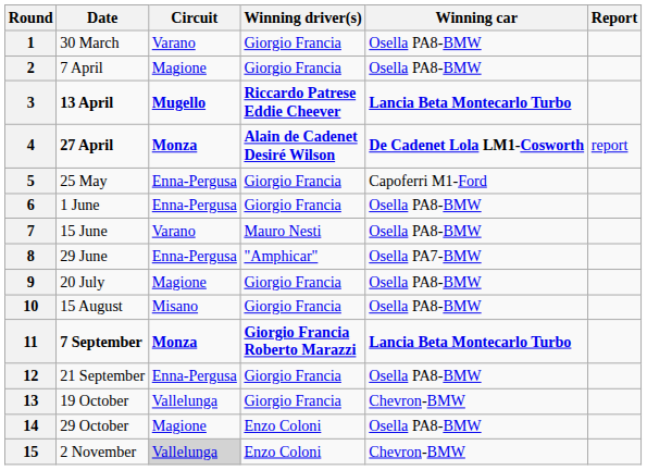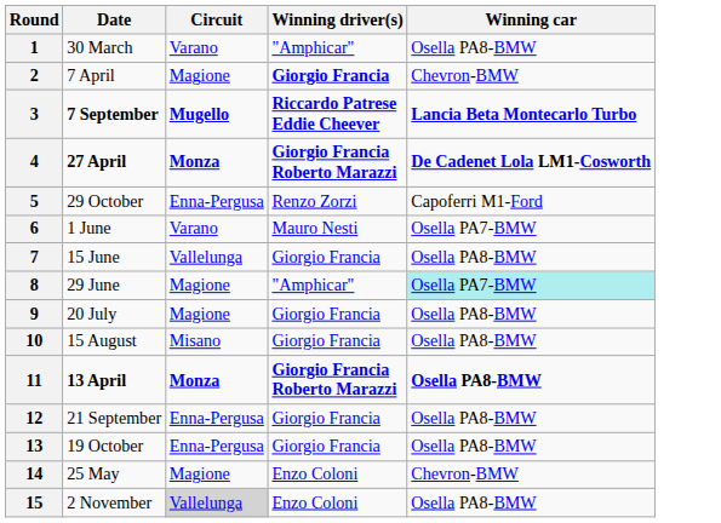- column: Report | report
1 | Winning driver(s): Giorgio Francia -> "Amphicar"
2 | Winning driver(s): normal -> bold
2 | Winning car: Osella PA8-BMW -> Chevron-BMW
3 | Date: 13 April -> 7 September
4 | Winning driver(s): Alain de Cadenet Desiré Wilson -> Giorgio Francia Roberto Marazzi
5 | Date: 25 May -> 29 October
5 | Winning driver(s): Giorgio Francia -> Renzo Zorzi
6 | Circuit: Enna-Pergusa -> Varano
6 | Winning driver(s): Giorgio Francia -> Mauro Nesti
6 | Winning car: Osella PA8-BMW -> Osella PA7-BMW
7 | Circuit: Varano -> Vallelunga
7 | Winning driver(s): Mauro Nesti -> Giorgio Francia
8 | Circuit: Enna-Pergusa -> Magione
8 | Winning car: no background -> paleturquoise background
11 | Date: 7 September -> 13 April
11 | Winning car: Lancia Beta Montecarlo Turbo -> Osella PA8-BMW
13 | Circuit: Vallelunga -> Enna-Pergusa
13 | Winning car: Chevron-BMW -> Osella PA8-BMW
14 | Date: 29 October -> 25 May
14 | Winning car: Osella PA8-BMW -> Chevron-BMW
15 | Winning car: Chevron-BMW -> Osella PA8-BMW
